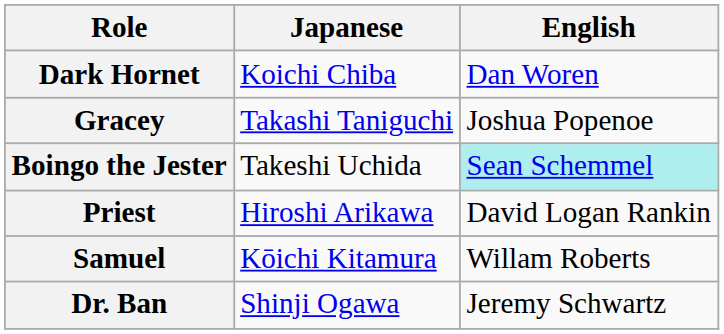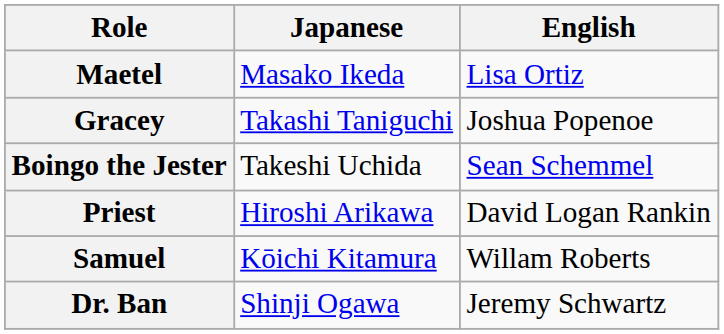+ row: Maetel | Masako Ikeda | Lisa Ortiz
- row: Dark Hornet | Koichi Chiba | Dan Woren
Boingo the Jester | English: paleturquoise background -> no background
